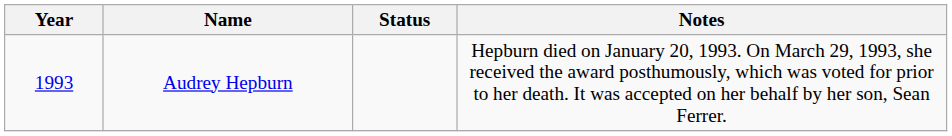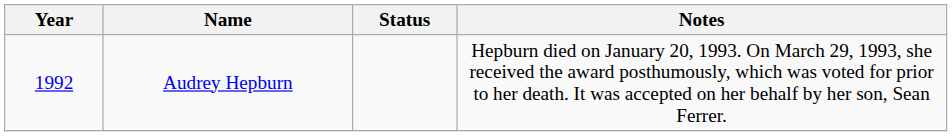Audrey Hepburn | Year: 1993 -> 1992
